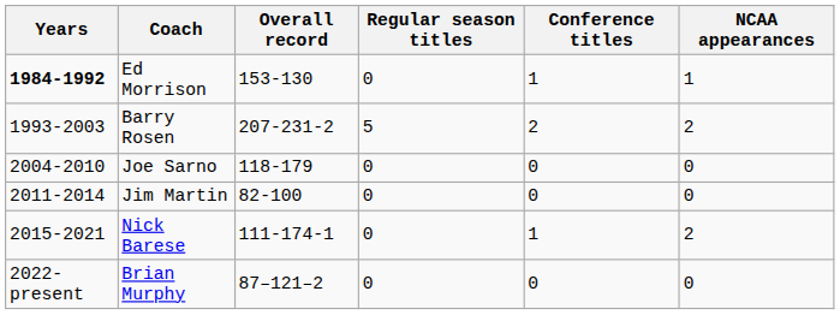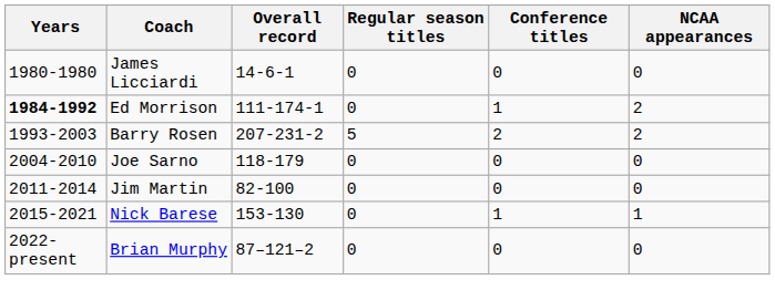+ row: 1980-1980 | James Licciardi | 14-6-1 | 0 | 0 | 0
Ed Morrison | Overall record: 153-130 -> 111-174-1
Ed Morrison | NCAA appearances: 1 -> 2
Nick Barese | Overall record: 111-174-1 -> 153-130
Nick Barese | NCAA appearances: 2 -> 1
